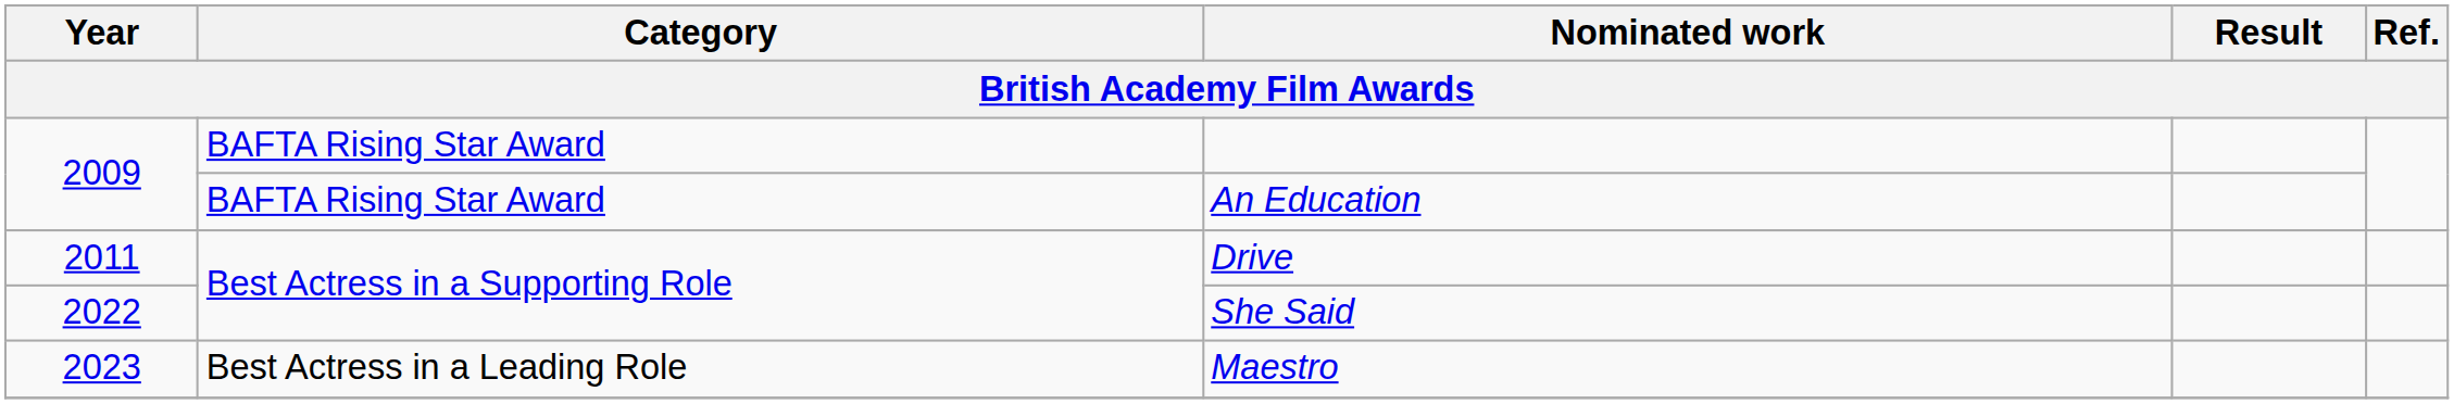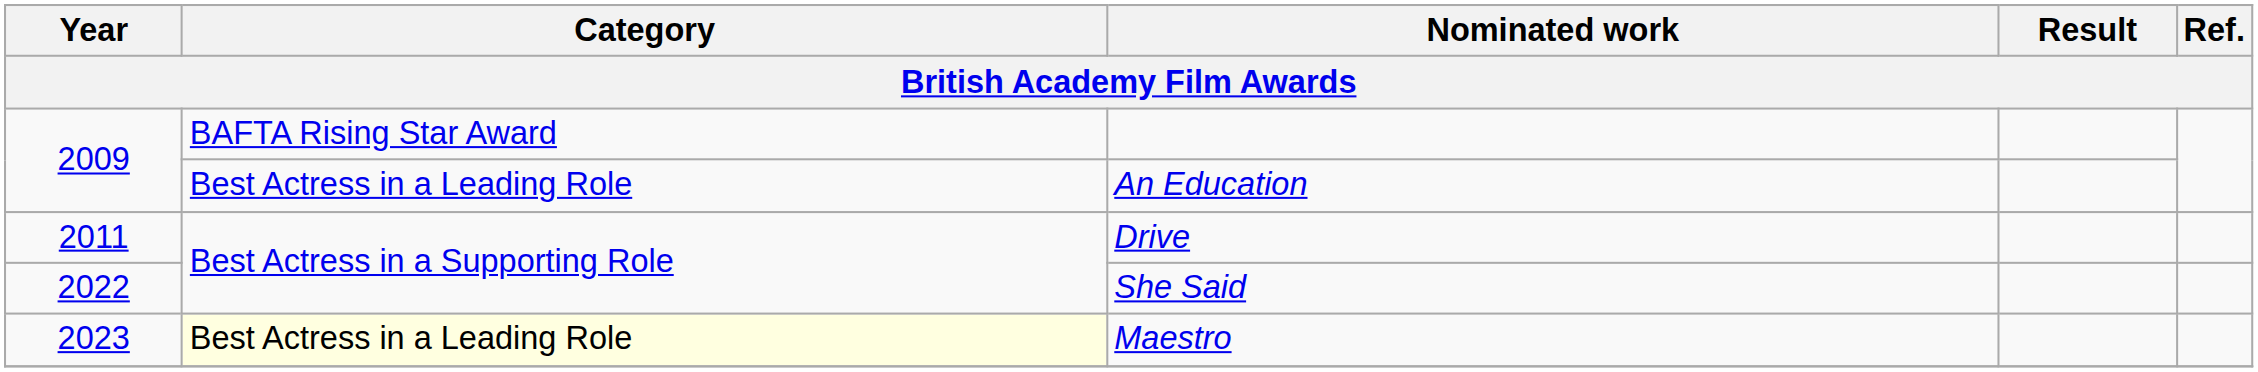An Education | Category: BAFTA Rising Star Award -> Best Actress in a Leading Role
Maestro | Category: no background -> lightyellow background
